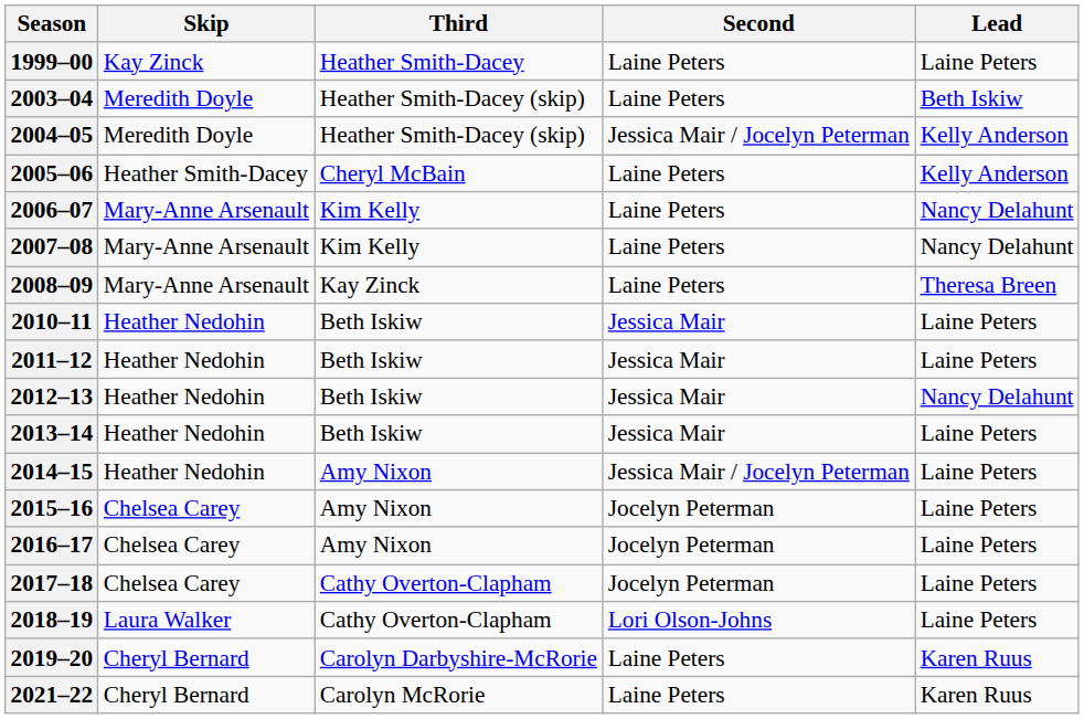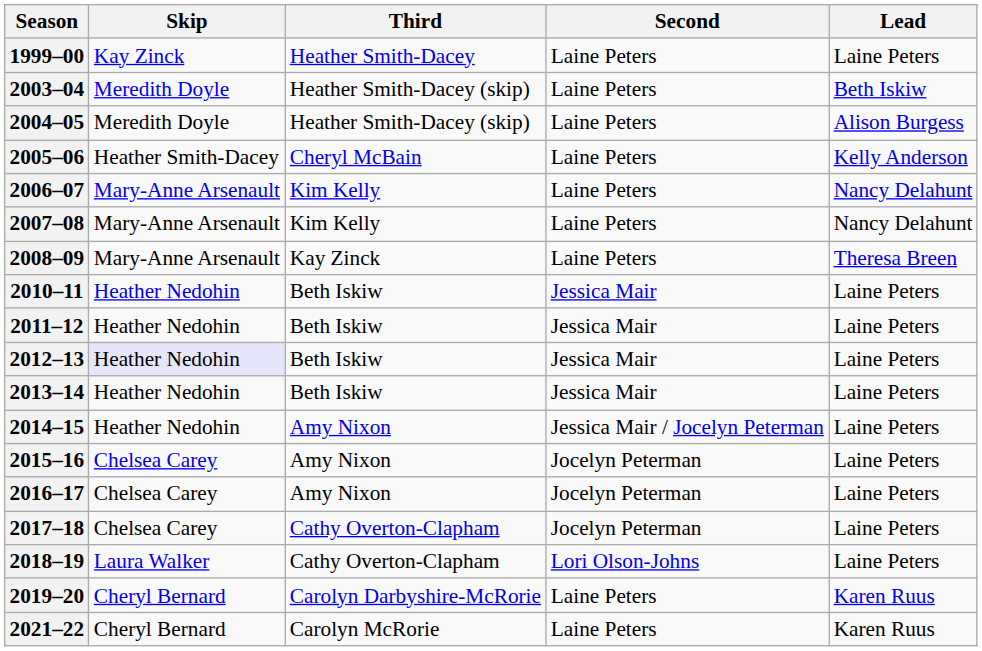2004–05 | Second: Jessica Mair / Jocelyn Peterman -> Laine Peters
2004–05 | Lead: Kelly Anderson -> Alison Burgess
2012–13 | Skip: no background -> lavender background
2012–13 | Lead: Nancy Delahunt -> Laine Peters
